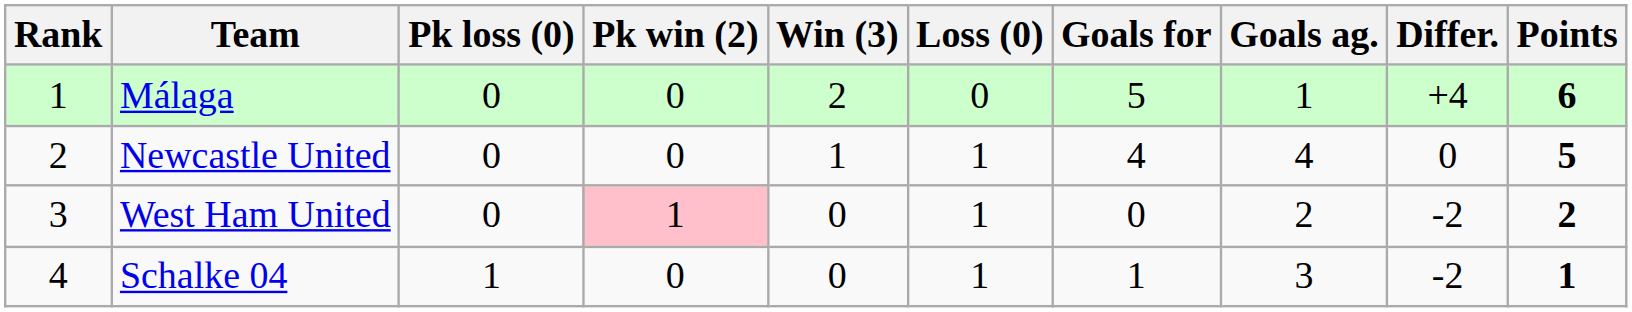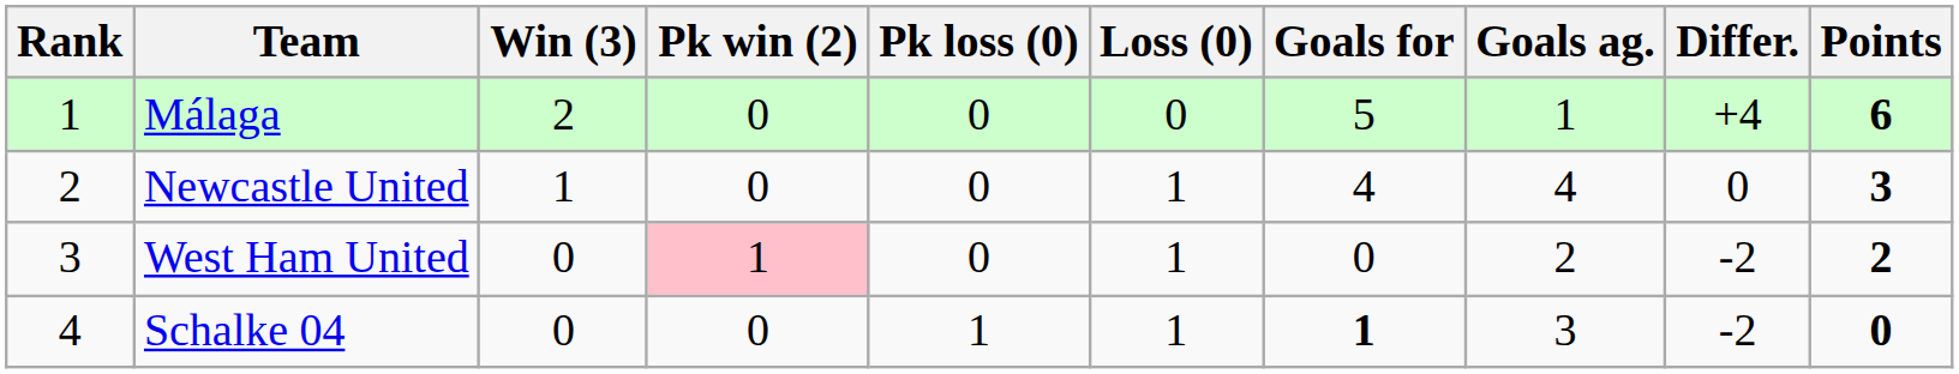columns swapped: Win (3) <-> Pk loss (0)
Newcastle United | Points: 5 -> 3
Schalke 04 | Goals for: normal -> bold
Schalke 04 | Points: 1 -> 0
